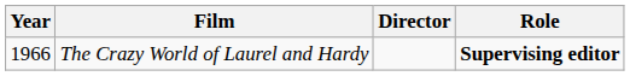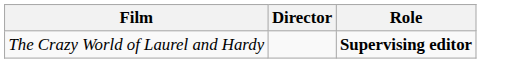- column: Year | 1966
